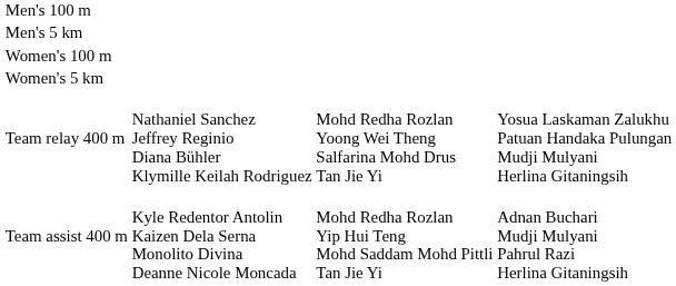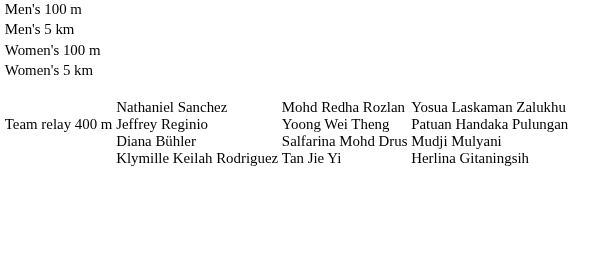- row: Team assist 400 m | Kyle Redentor Antolin Kaizen Dela Serna Monolito Divina Deanne Nicole Moncada | Mohd Redha Rozlan Yip Hui Teng Mohd Saddam Mohd Pittli Tan Jie Yi | Adnan Buchari Mudji Mulyani Pahrul Razi Herlina Gitaningsih
